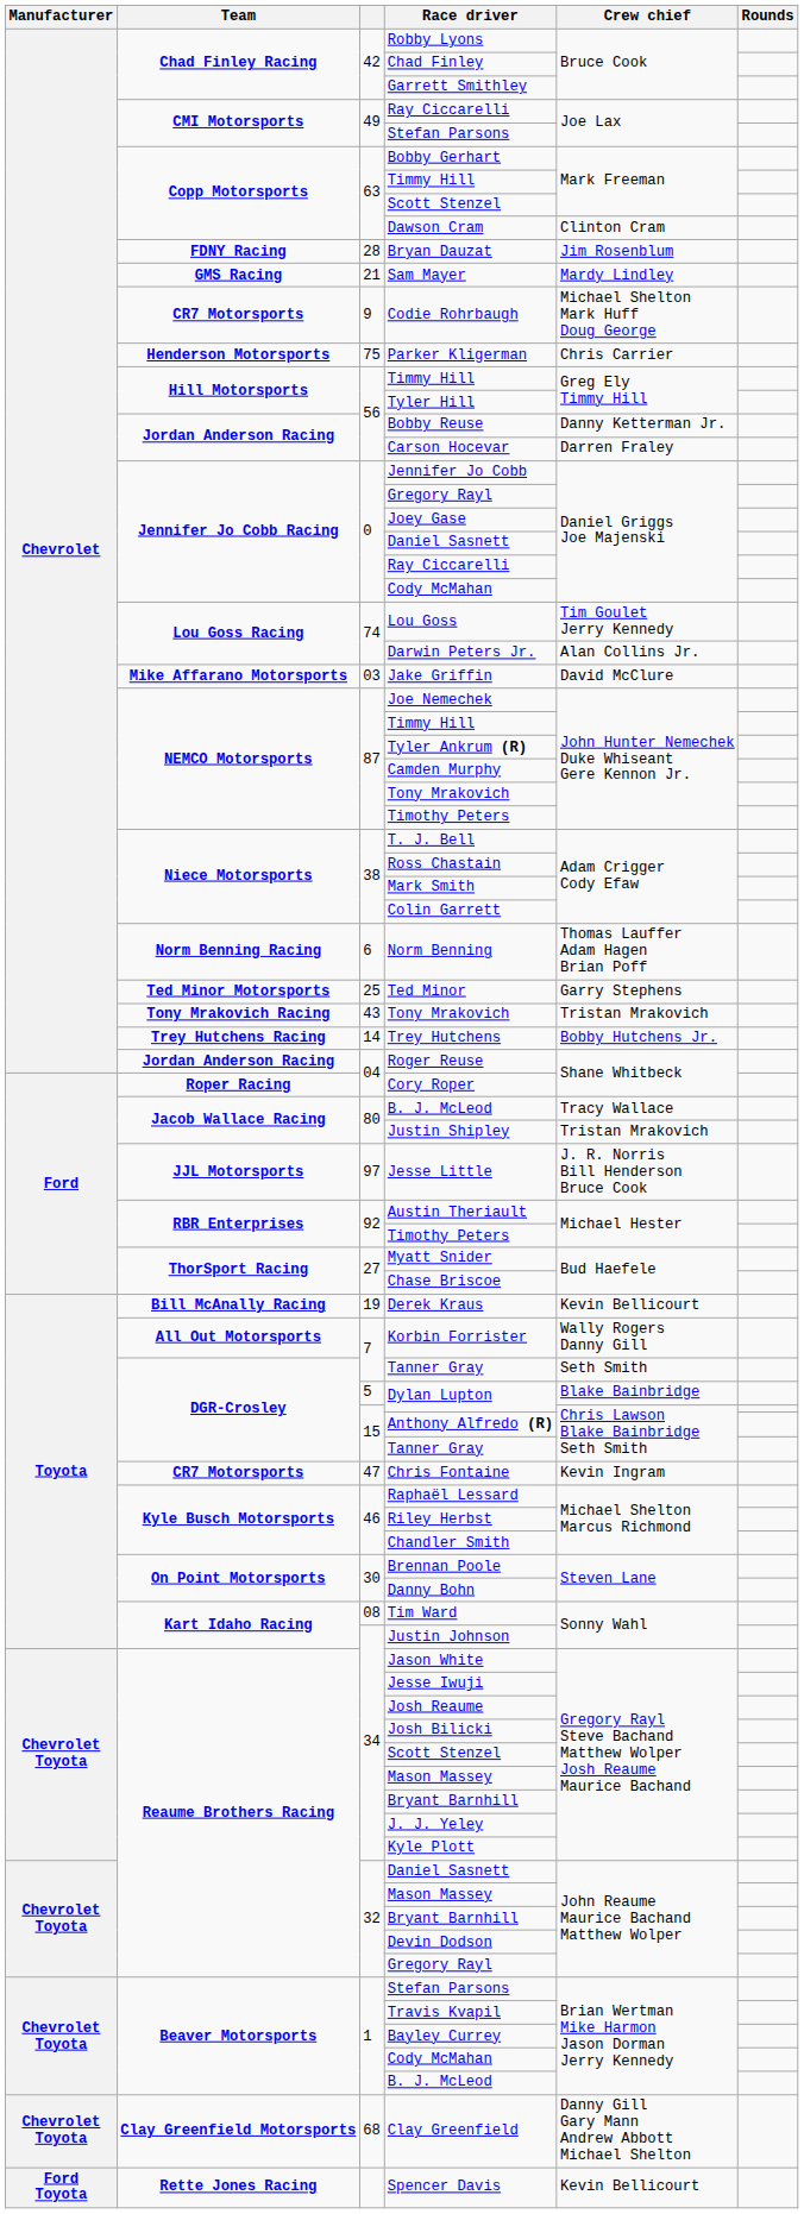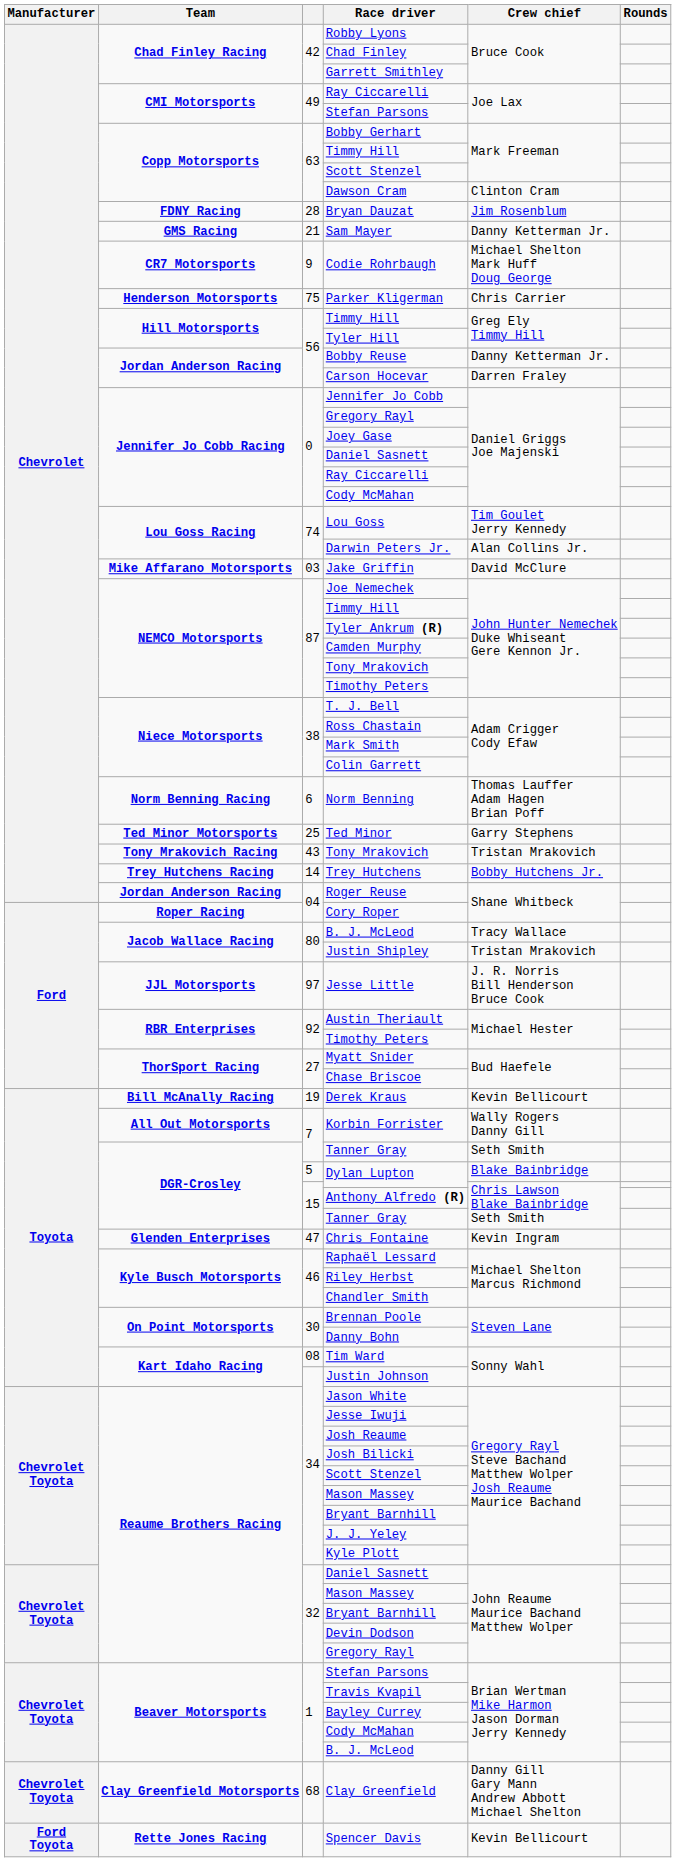Sam Mayer | Crew chief: Mardy Lindley -> Danny Ketterman Jr.
Chris Fontaine | Team: CR7 Motorsports -> Glenden Enterprises
